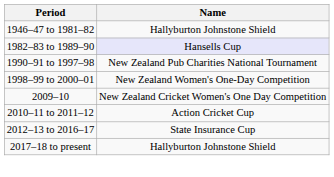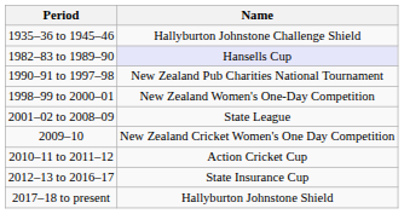+ row: 1935–36 to 1945–46 | Hallyburton Johnstone Challenge Shield
- row: 1946–47 to 1981–82 | Hallyburton Johnstone Shield
+ row: 2001–02 to 2008–09 | State League
